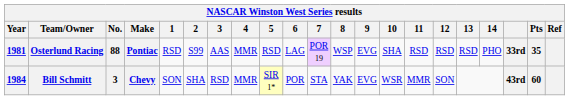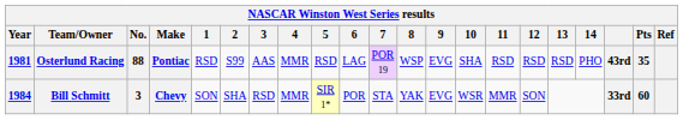Osterlund Racing | column 19: 33rd -> 43rd
Bill Schmitt | column 19: 43rd -> 33rd
